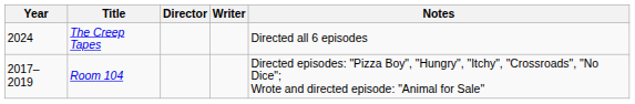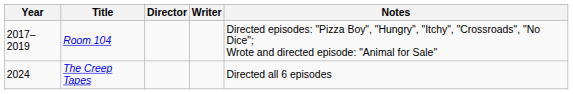rows swapped: Room 104 <-> The Creep Tapes
